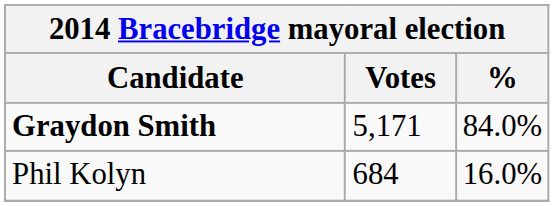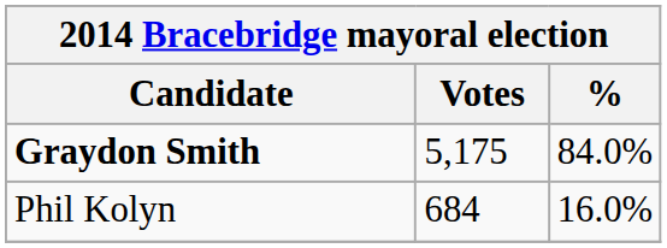Graydon Smith | Votes: 5,171 -> 5,175
